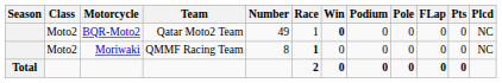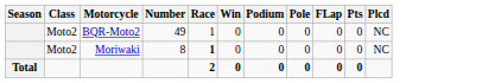- column: Team | Qatar Moto2 Team | QMMF Racing Team
BQR-Moto2 | Win: bold -> normal
